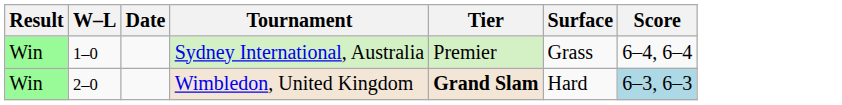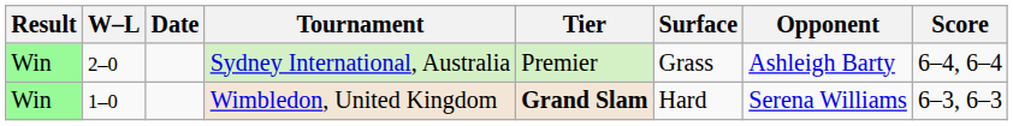+ column: Opponent | Ashleigh Barty | Serena Williams
Sydney International, Australia | W–L: 1–0 -> 2–0
Wimbledon, United Kingdom | W–L: 2–0 -> 1–0
Wimbledon, United Kingdom | Score: lightblue background -> no background
